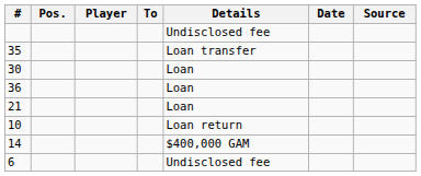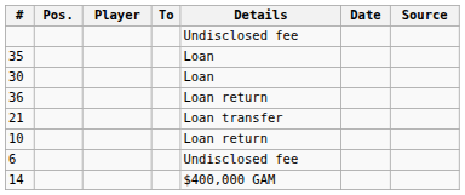35 | Details: Loan transfer -> Loan
36 | Details: Loan -> Loan return
21 | Details: Loan -> Loan transfer
rows swapped: 14 <-> 6
